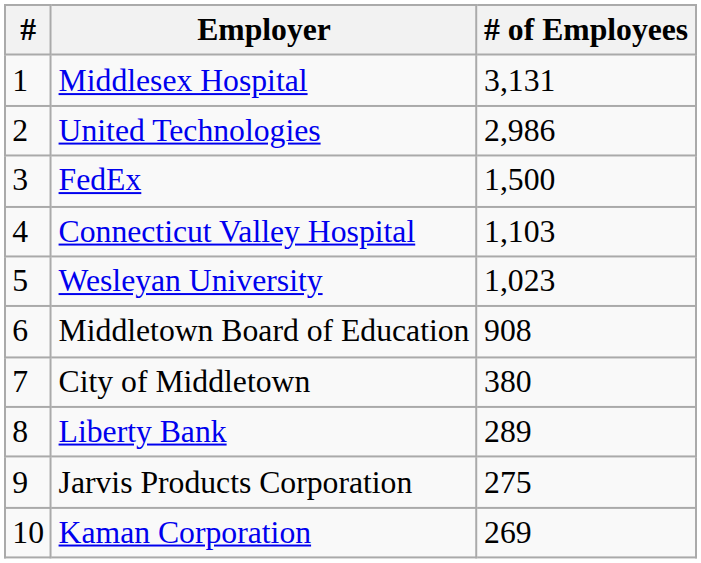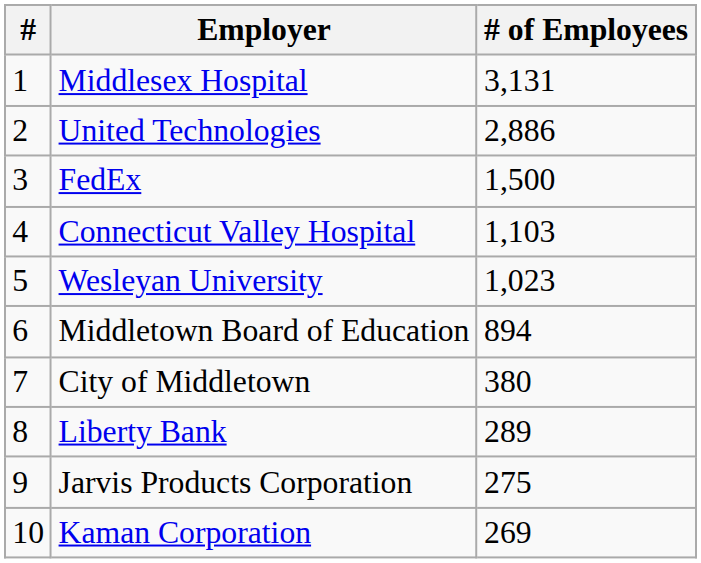United Technologies | # of Employees: 2,986 -> 2,886
Middletown Board of Education | # of Employees: 908 -> 894
